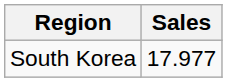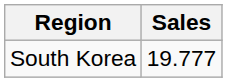South Korea | Sales: 17.977 -> 19.777
